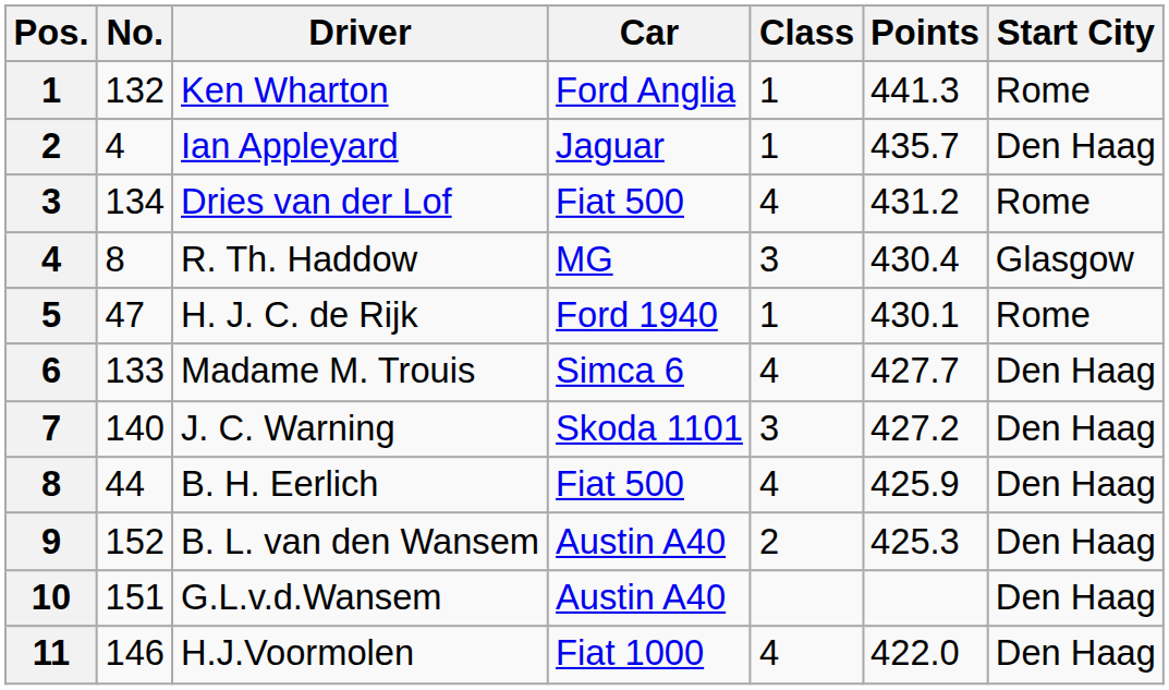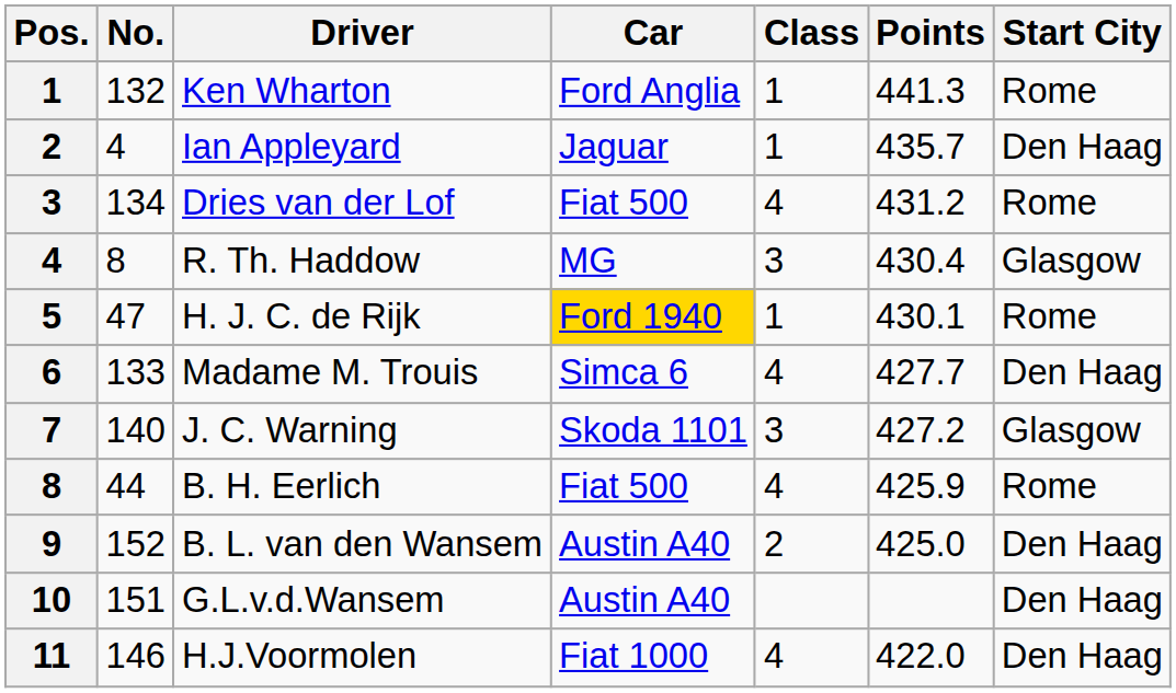H. J. C. de Rijk | Car: no background -> gold background
J. C. Warning | Start City: Den Haag -> Glasgow
B. H. Eerlich | Start City: Den Haag -> Rome
B. L. van den Wansem | Points: 425.3 -> 425.0
